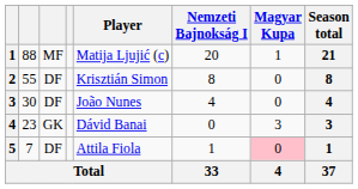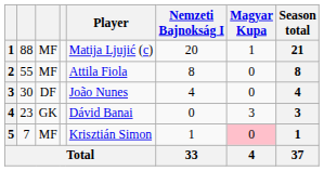2 | column 3: DF -> MF
2 | Player: Krisztián Simon -> Attila Fiola
5 | column 3: DF -> MF
5 | Player: Attila Fiola -> Krisztián Simon
